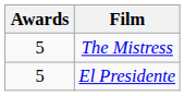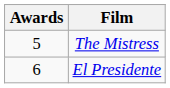El Presidente | Awards: 5 -> 6
